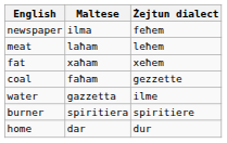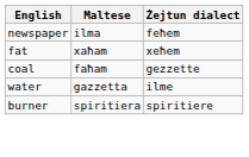- row: meat | laħam | leħem
- row: home | dar | dur
